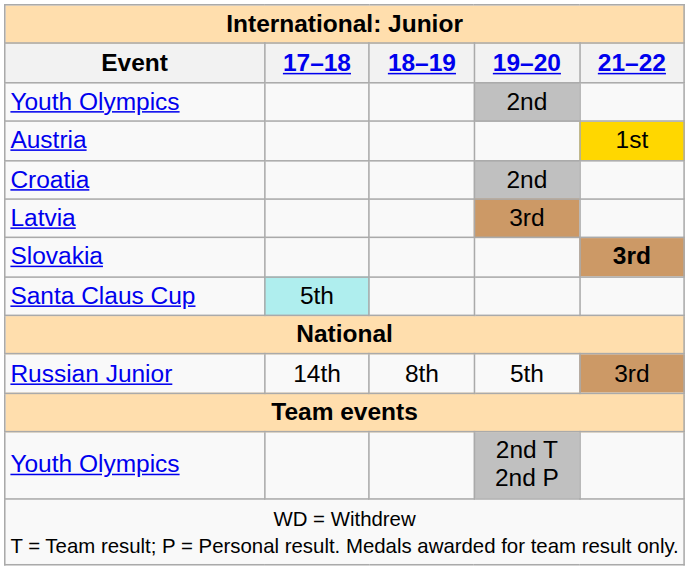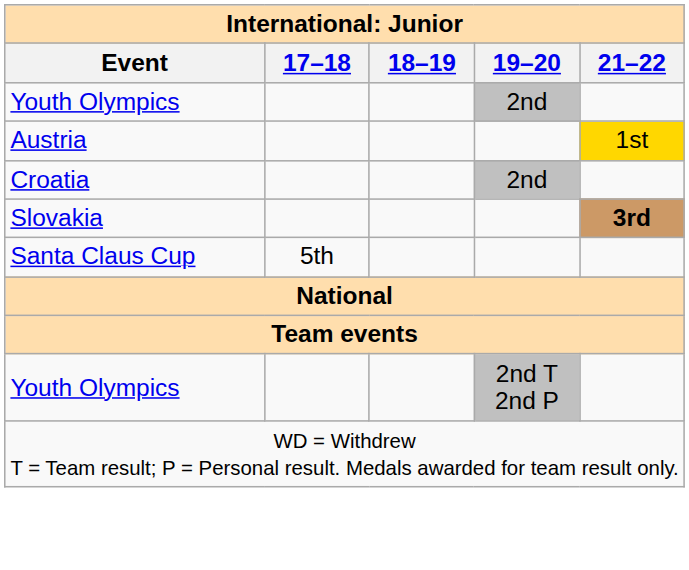- row: Latvia | 3rd
Santa Claus Cup | 17–18: paleturquoise background -> no background
- row: Russian Junior | 14th | 8th | 5th | 3rd
